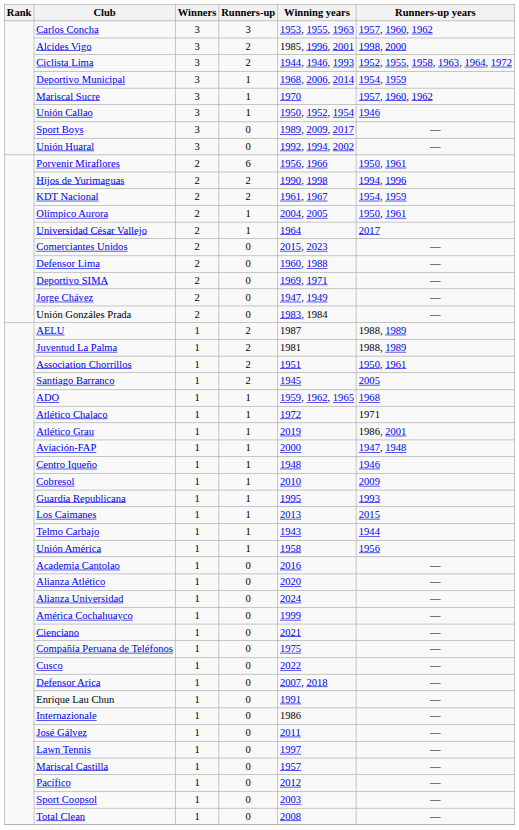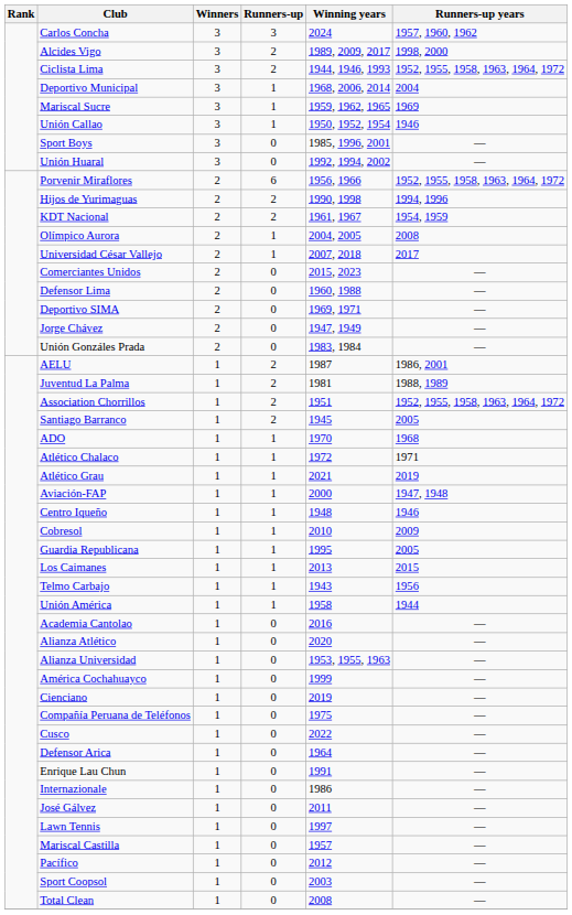Carlos Concha | Winning years: 1953, 1955, 1963 -> 2024
Alcides Vigo | Winning years: 1985, 1996, 2001 -> 1989, 2009, 2017
Deportivo Municipal | Runners-up years: 1954, 1959 -> 2004
Mariscal Sucre | Winning years: 1970 -> 1959, 1962, 1965
Mariscal Sucre | Runners-up years: 1957, 1960, 1962 -> 1969
Sport Boys | Winning years: 1989, 2009, 2017 -> 1985, 1996, 2001
Porvenir Miraflores | Runners-up years: 1950, 1961 -> 1952, 1955, 1958, 1963, 1964, 1972
Olímpico Aurora | Runners-up years: 1950, 1961 -> 2008
Universidad César Vallejo | Winning years: 1964 -> 2007, 2018
AELU | Runners-up years: 1988, 1989 -> 1986, 2001
Association Chorrillos | Runners-up years: 1950, 1961 -> 1952, 1955, 1958, 1963, 1964, 1972
ADO | Winning years: 1959, 1962, 1965 -> 1970
Atlético Grau | Winning years: 2019 -> 2021
Atlético Grau | Runners-up years: 1986, 2001 -> 2019
Guardia Republicana | Runners-up years: 1993 -> 2005
Telmo Carbajo | Runners-up years: 1944 -> 1956
Unión América | Runners-up years: 1956 -> 1944
Alianza Universidad | Winning years: 2024 -> 1953, 1955, 1963
Cienciano | Winning years: 2021 -> 2019
Defensor Arica | Winning years: 2007, 2018 -> 1964
